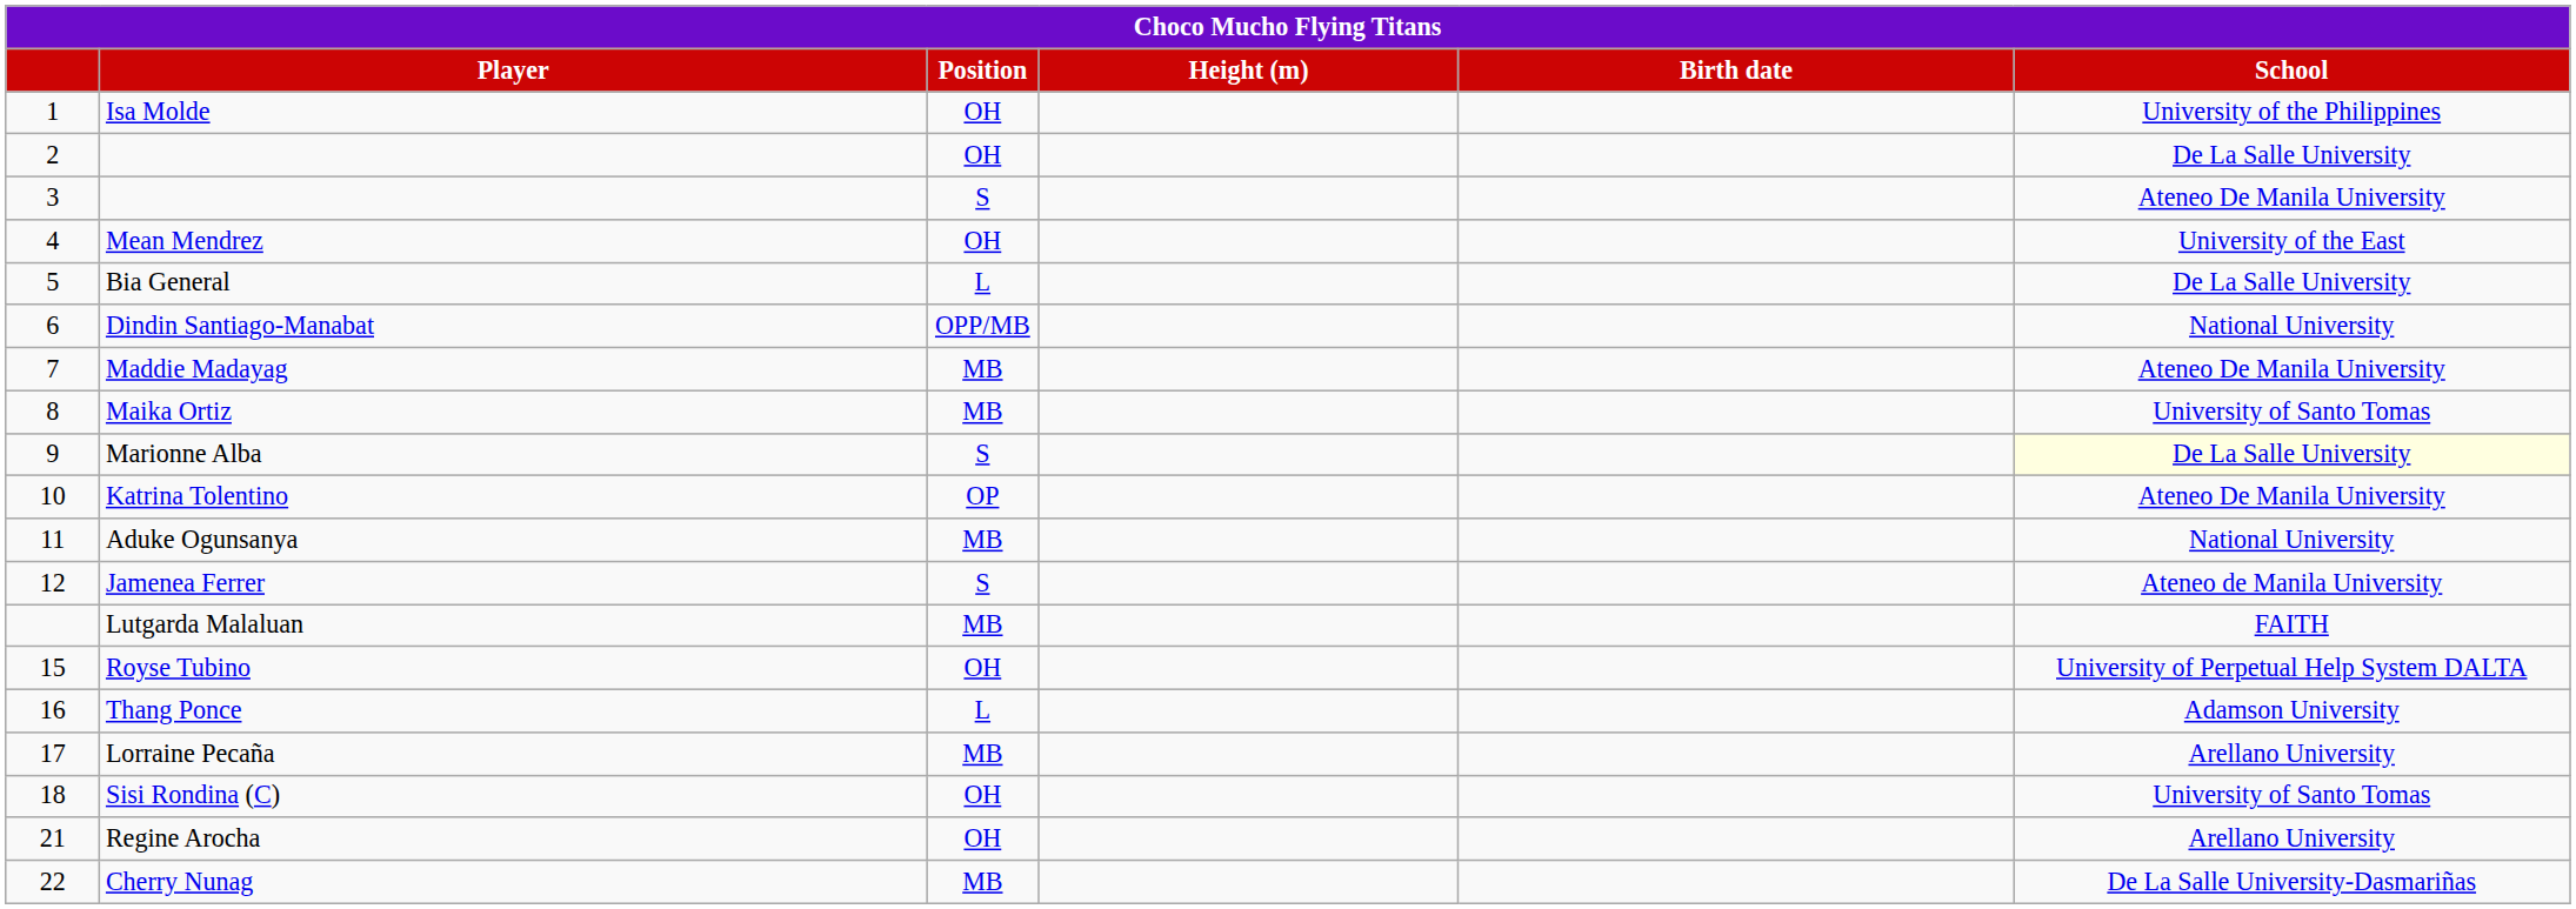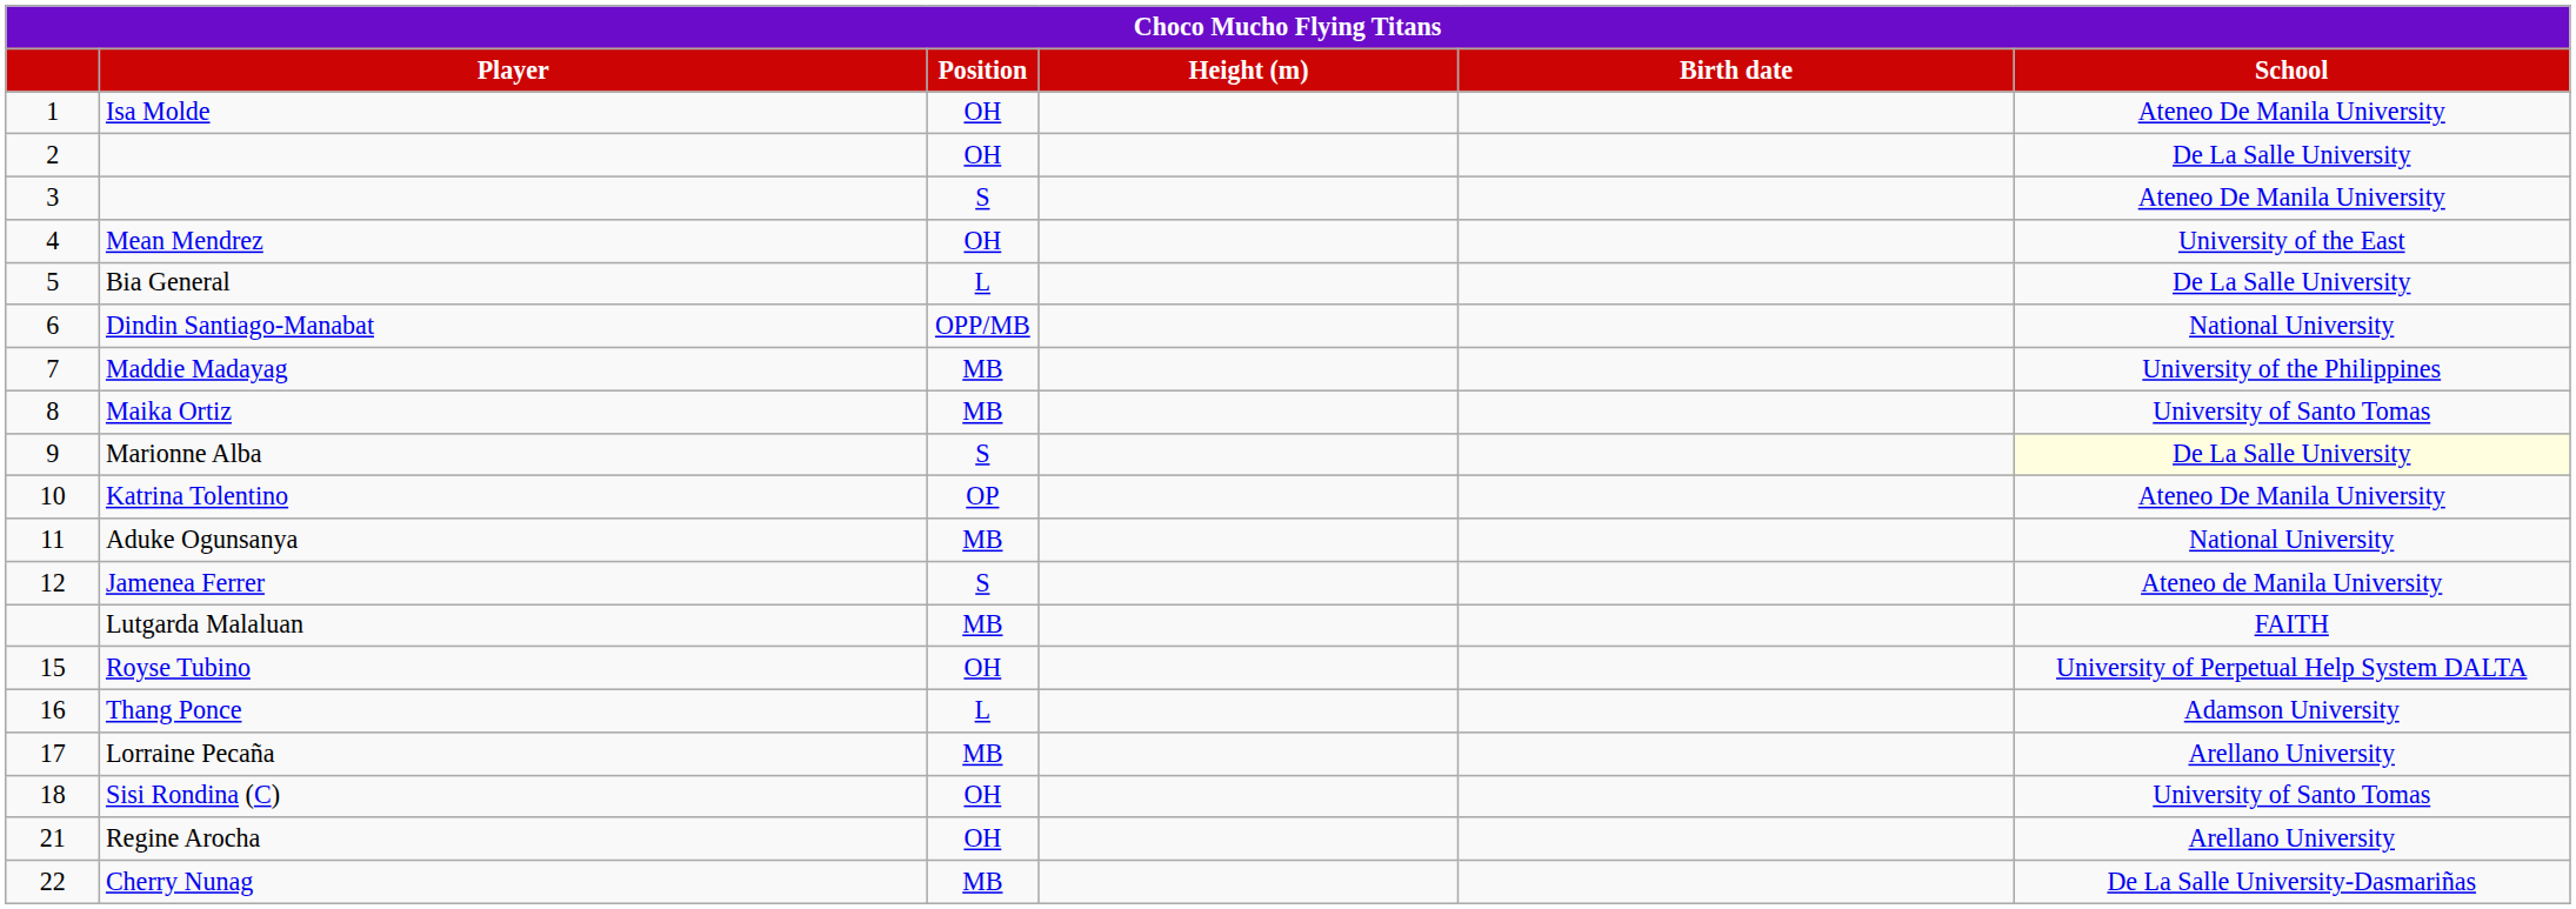Isa Molde | School: University of the Philippines -> Ateneo De Manila University
Maddie Madayag | School: Ateneo De Manila University -> University of the Philippines
